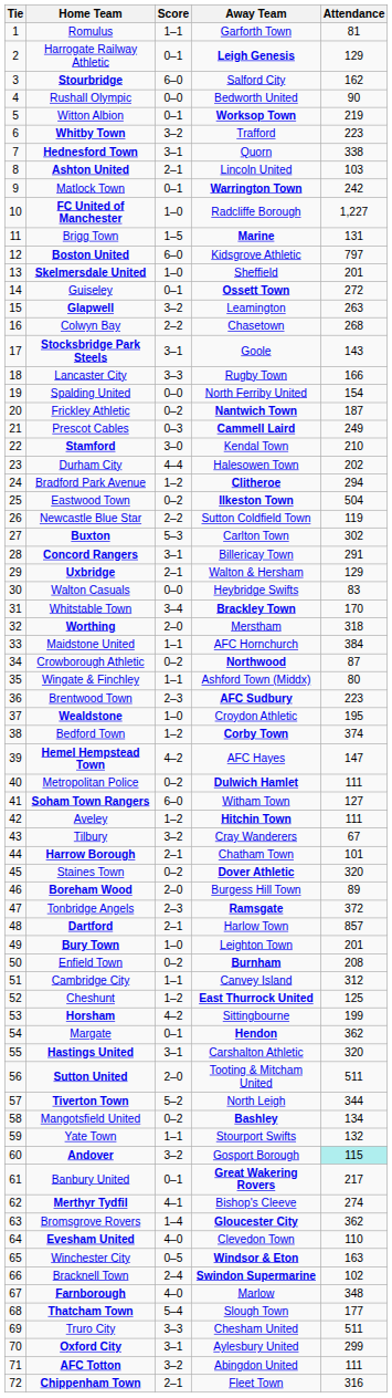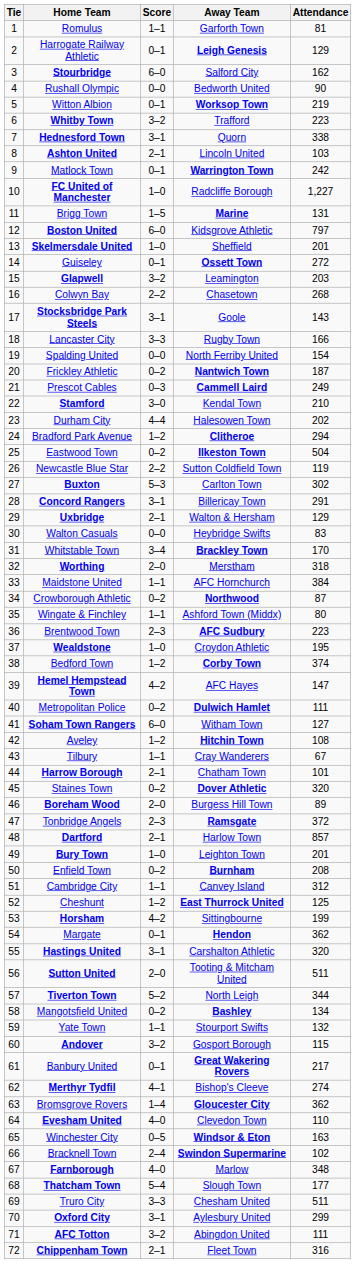Glapwell | Attendance: 263 -> 203
Aveley | Attendance: 111 -> 108
Tilbury | Score: 3–2 -> 1–1
Andover | Attendance: paleturquoise background -> no background
